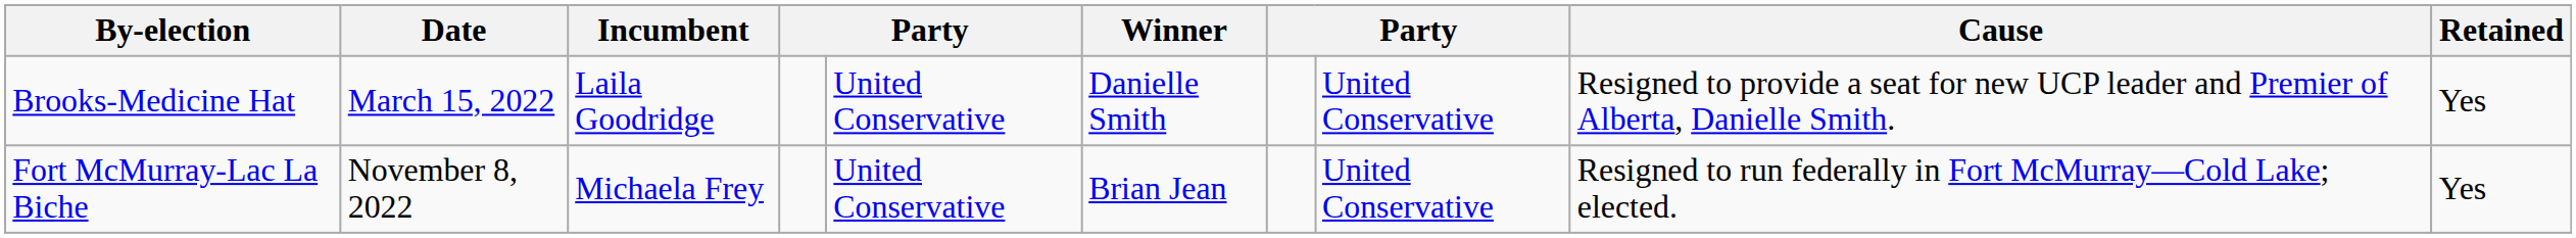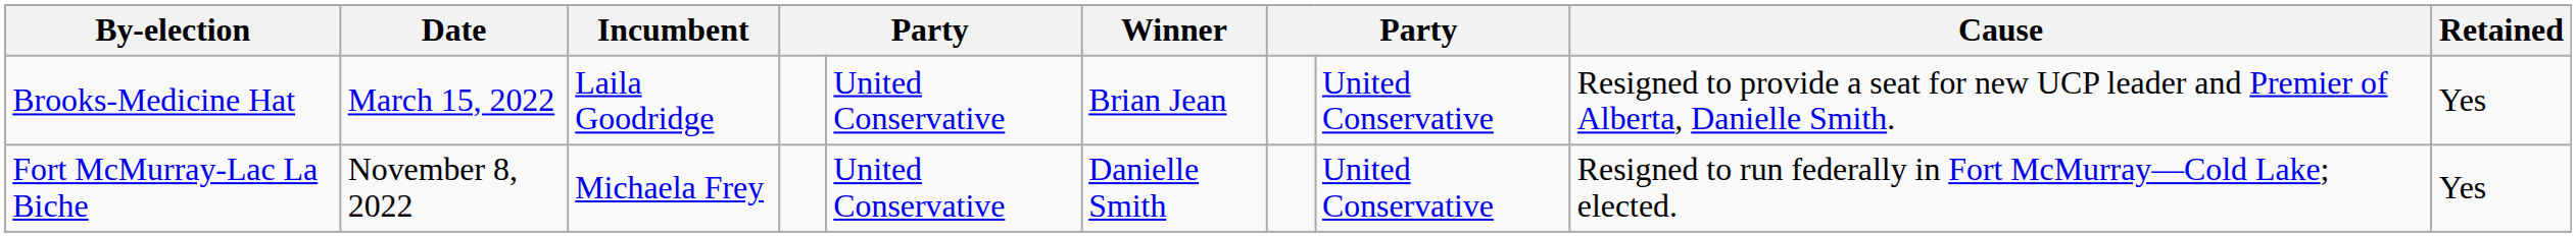Brooks-Medicine Hat | Winner: Danielle Smith -> Brian Jean
Fort McMurray-Lac La Biche | Winner: Brian Jean -> Danielle Smith
